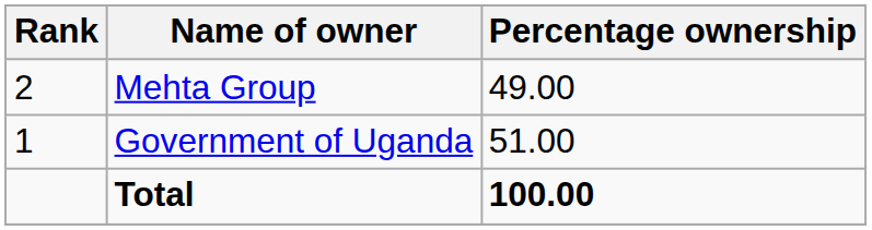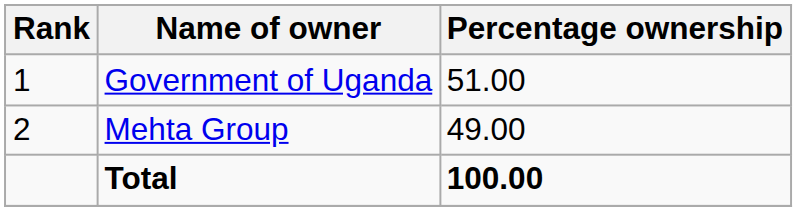rows swapped: Government of Uganda <-> Mehta Group
